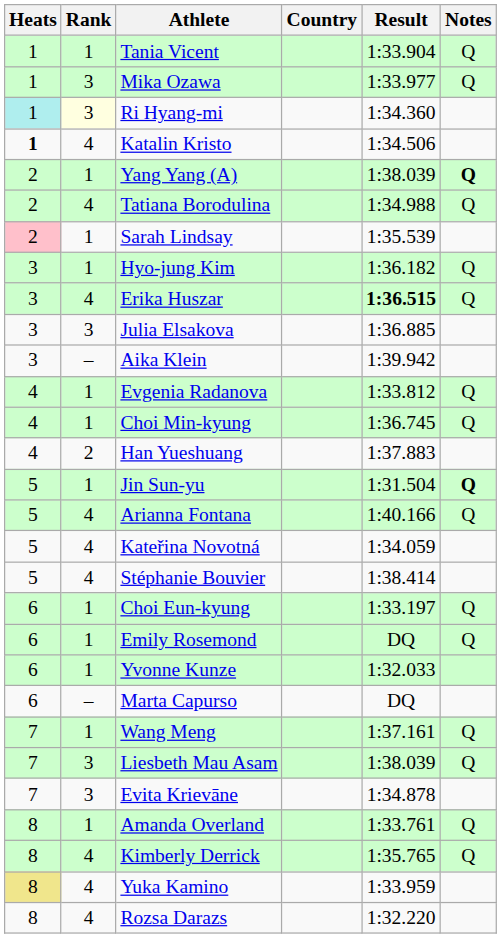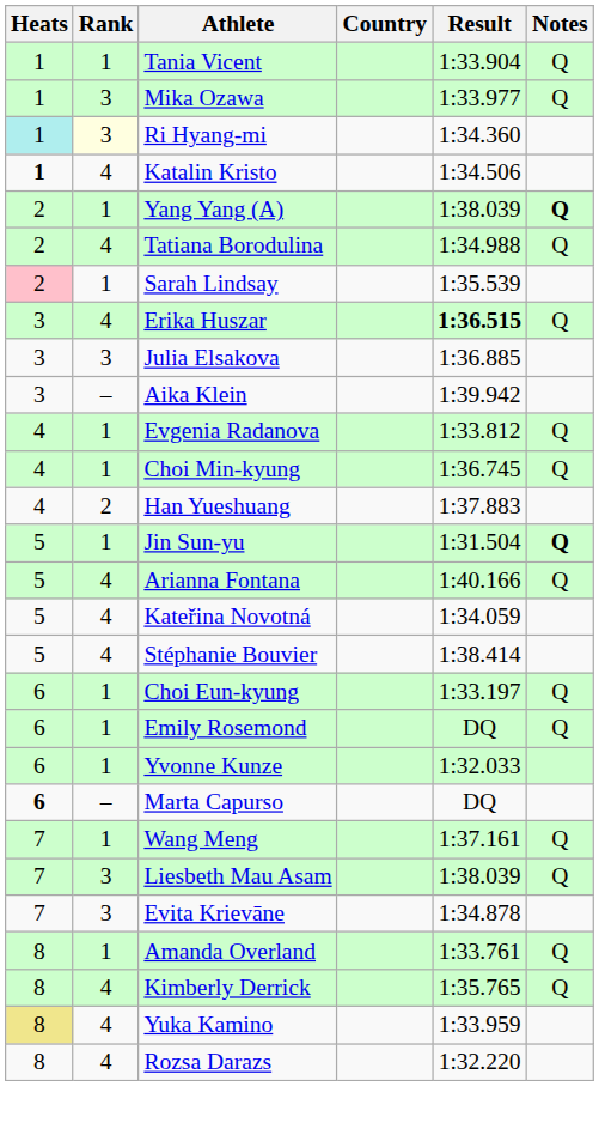- row: 3 | 1 | Hyo-jung Kim | 1:36.182 | Q
Marta Capurso | Heats: normal -> bold
